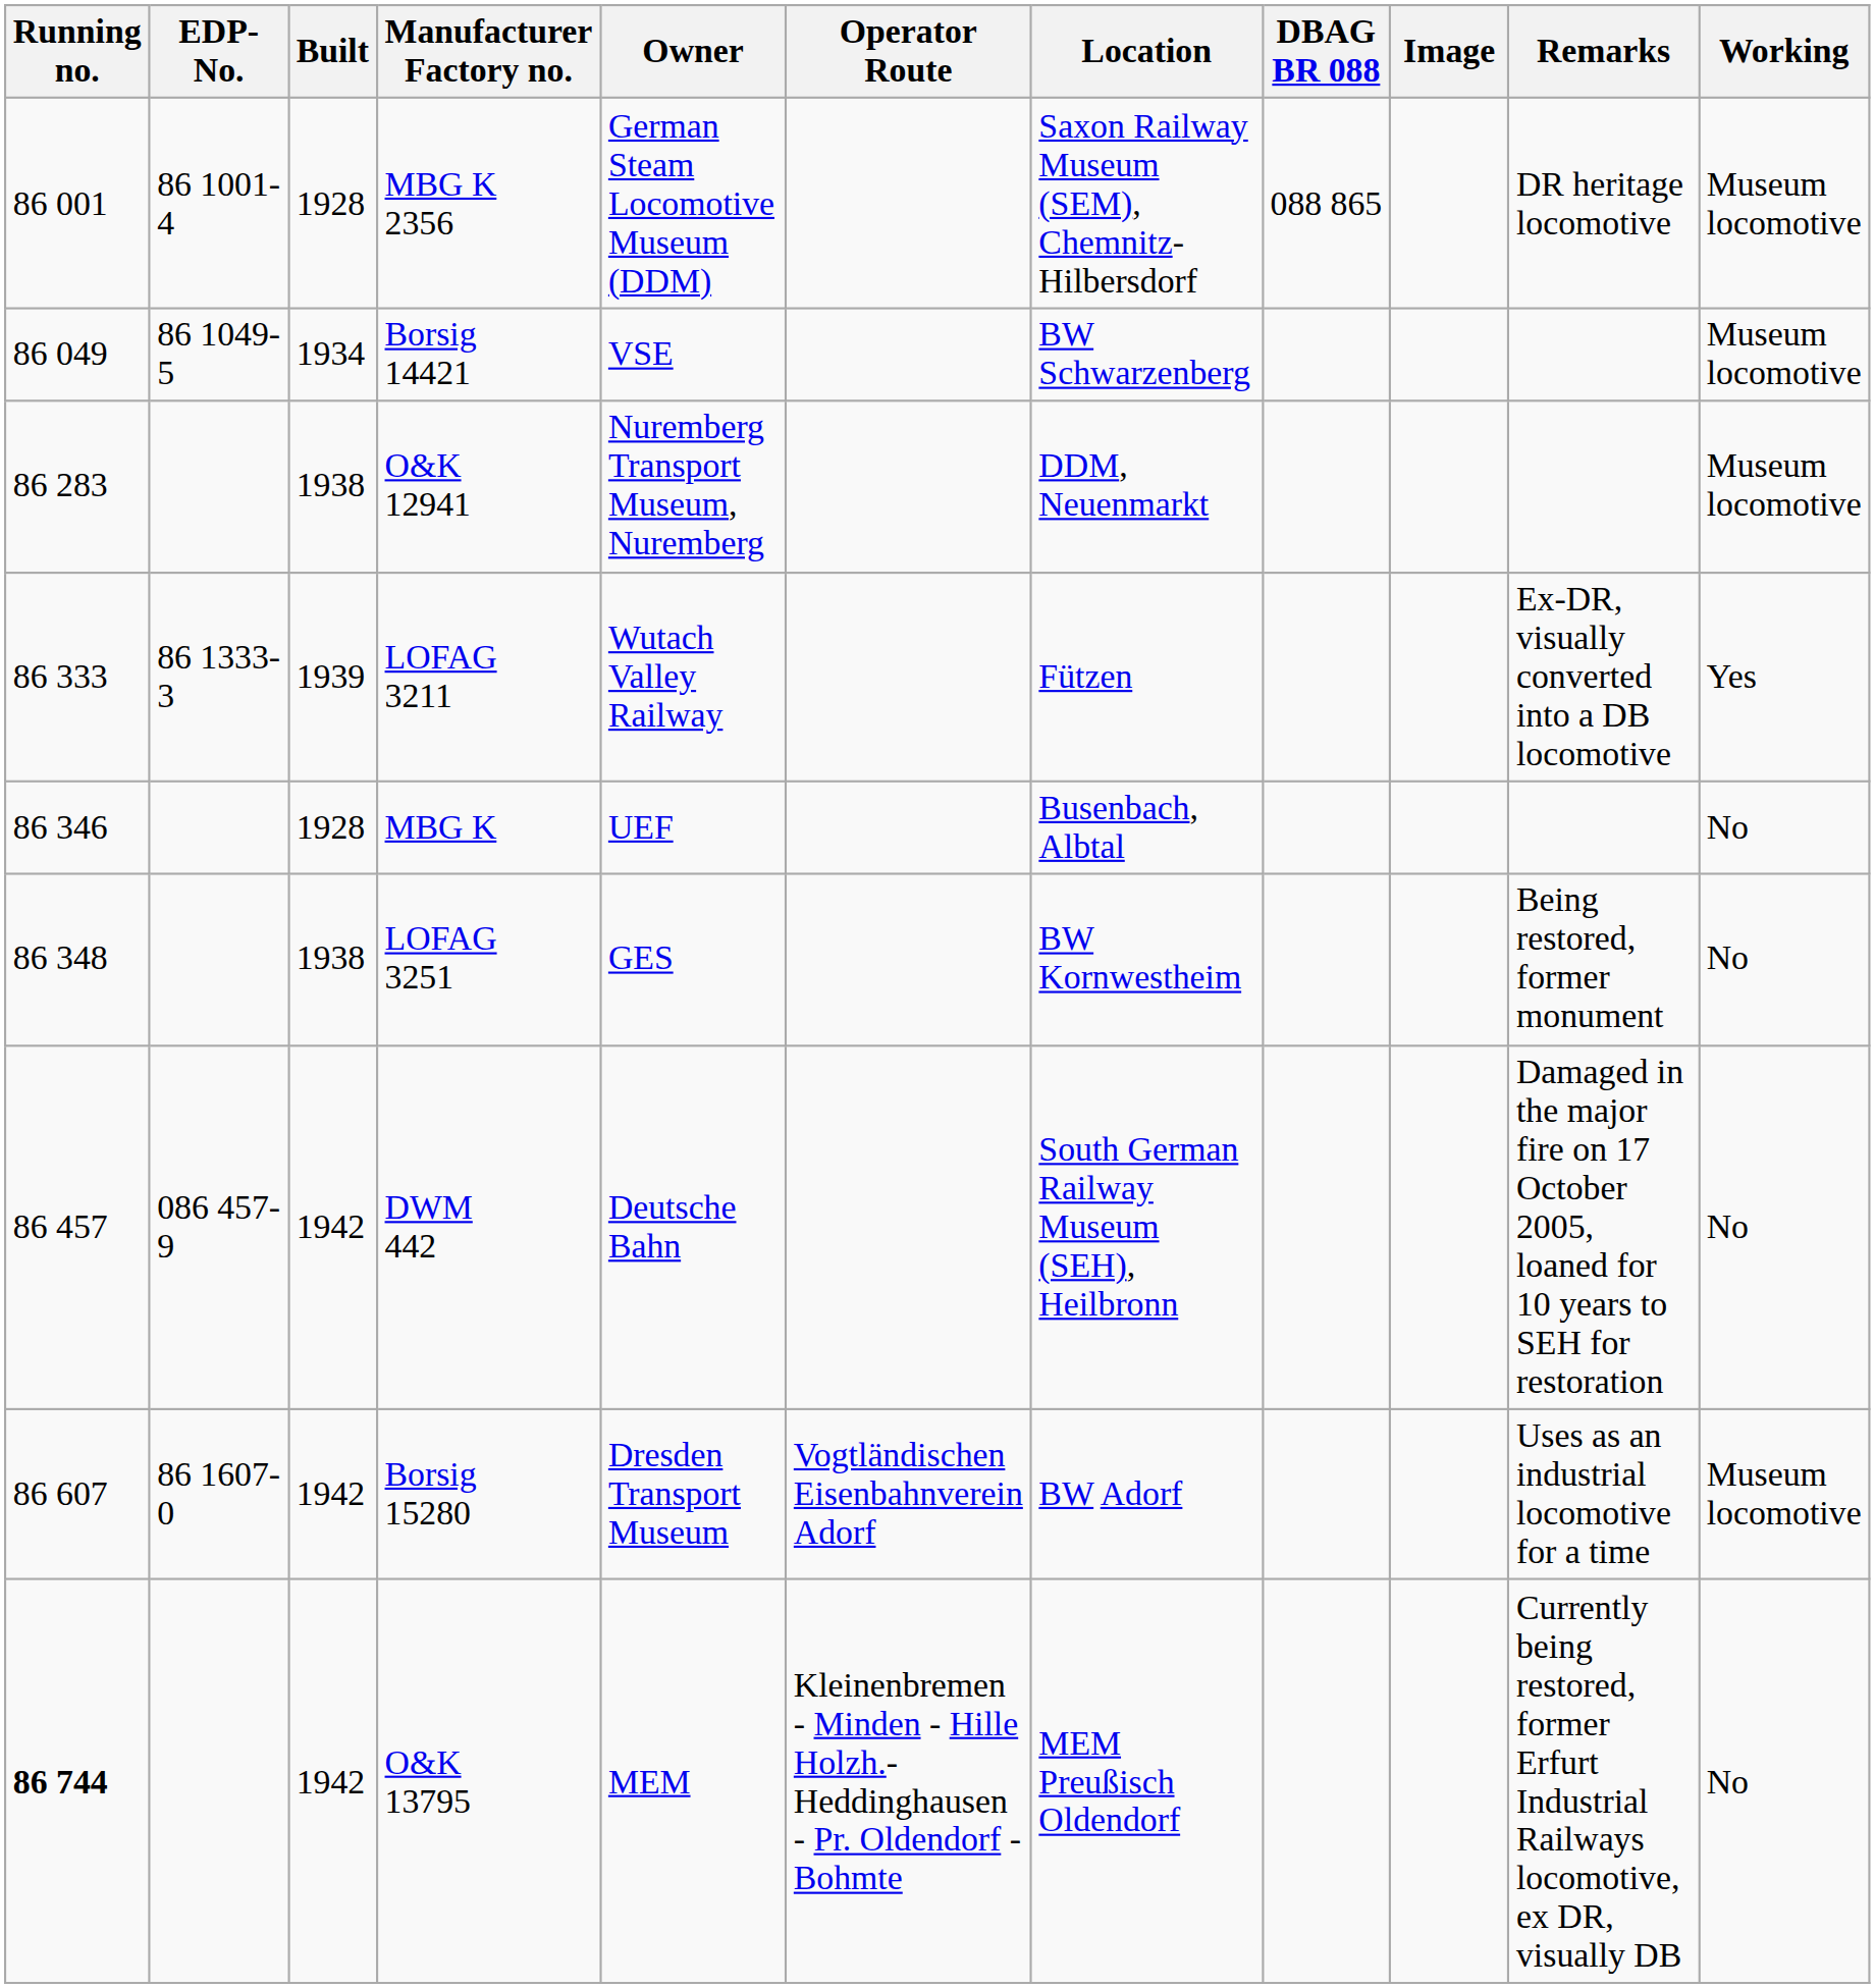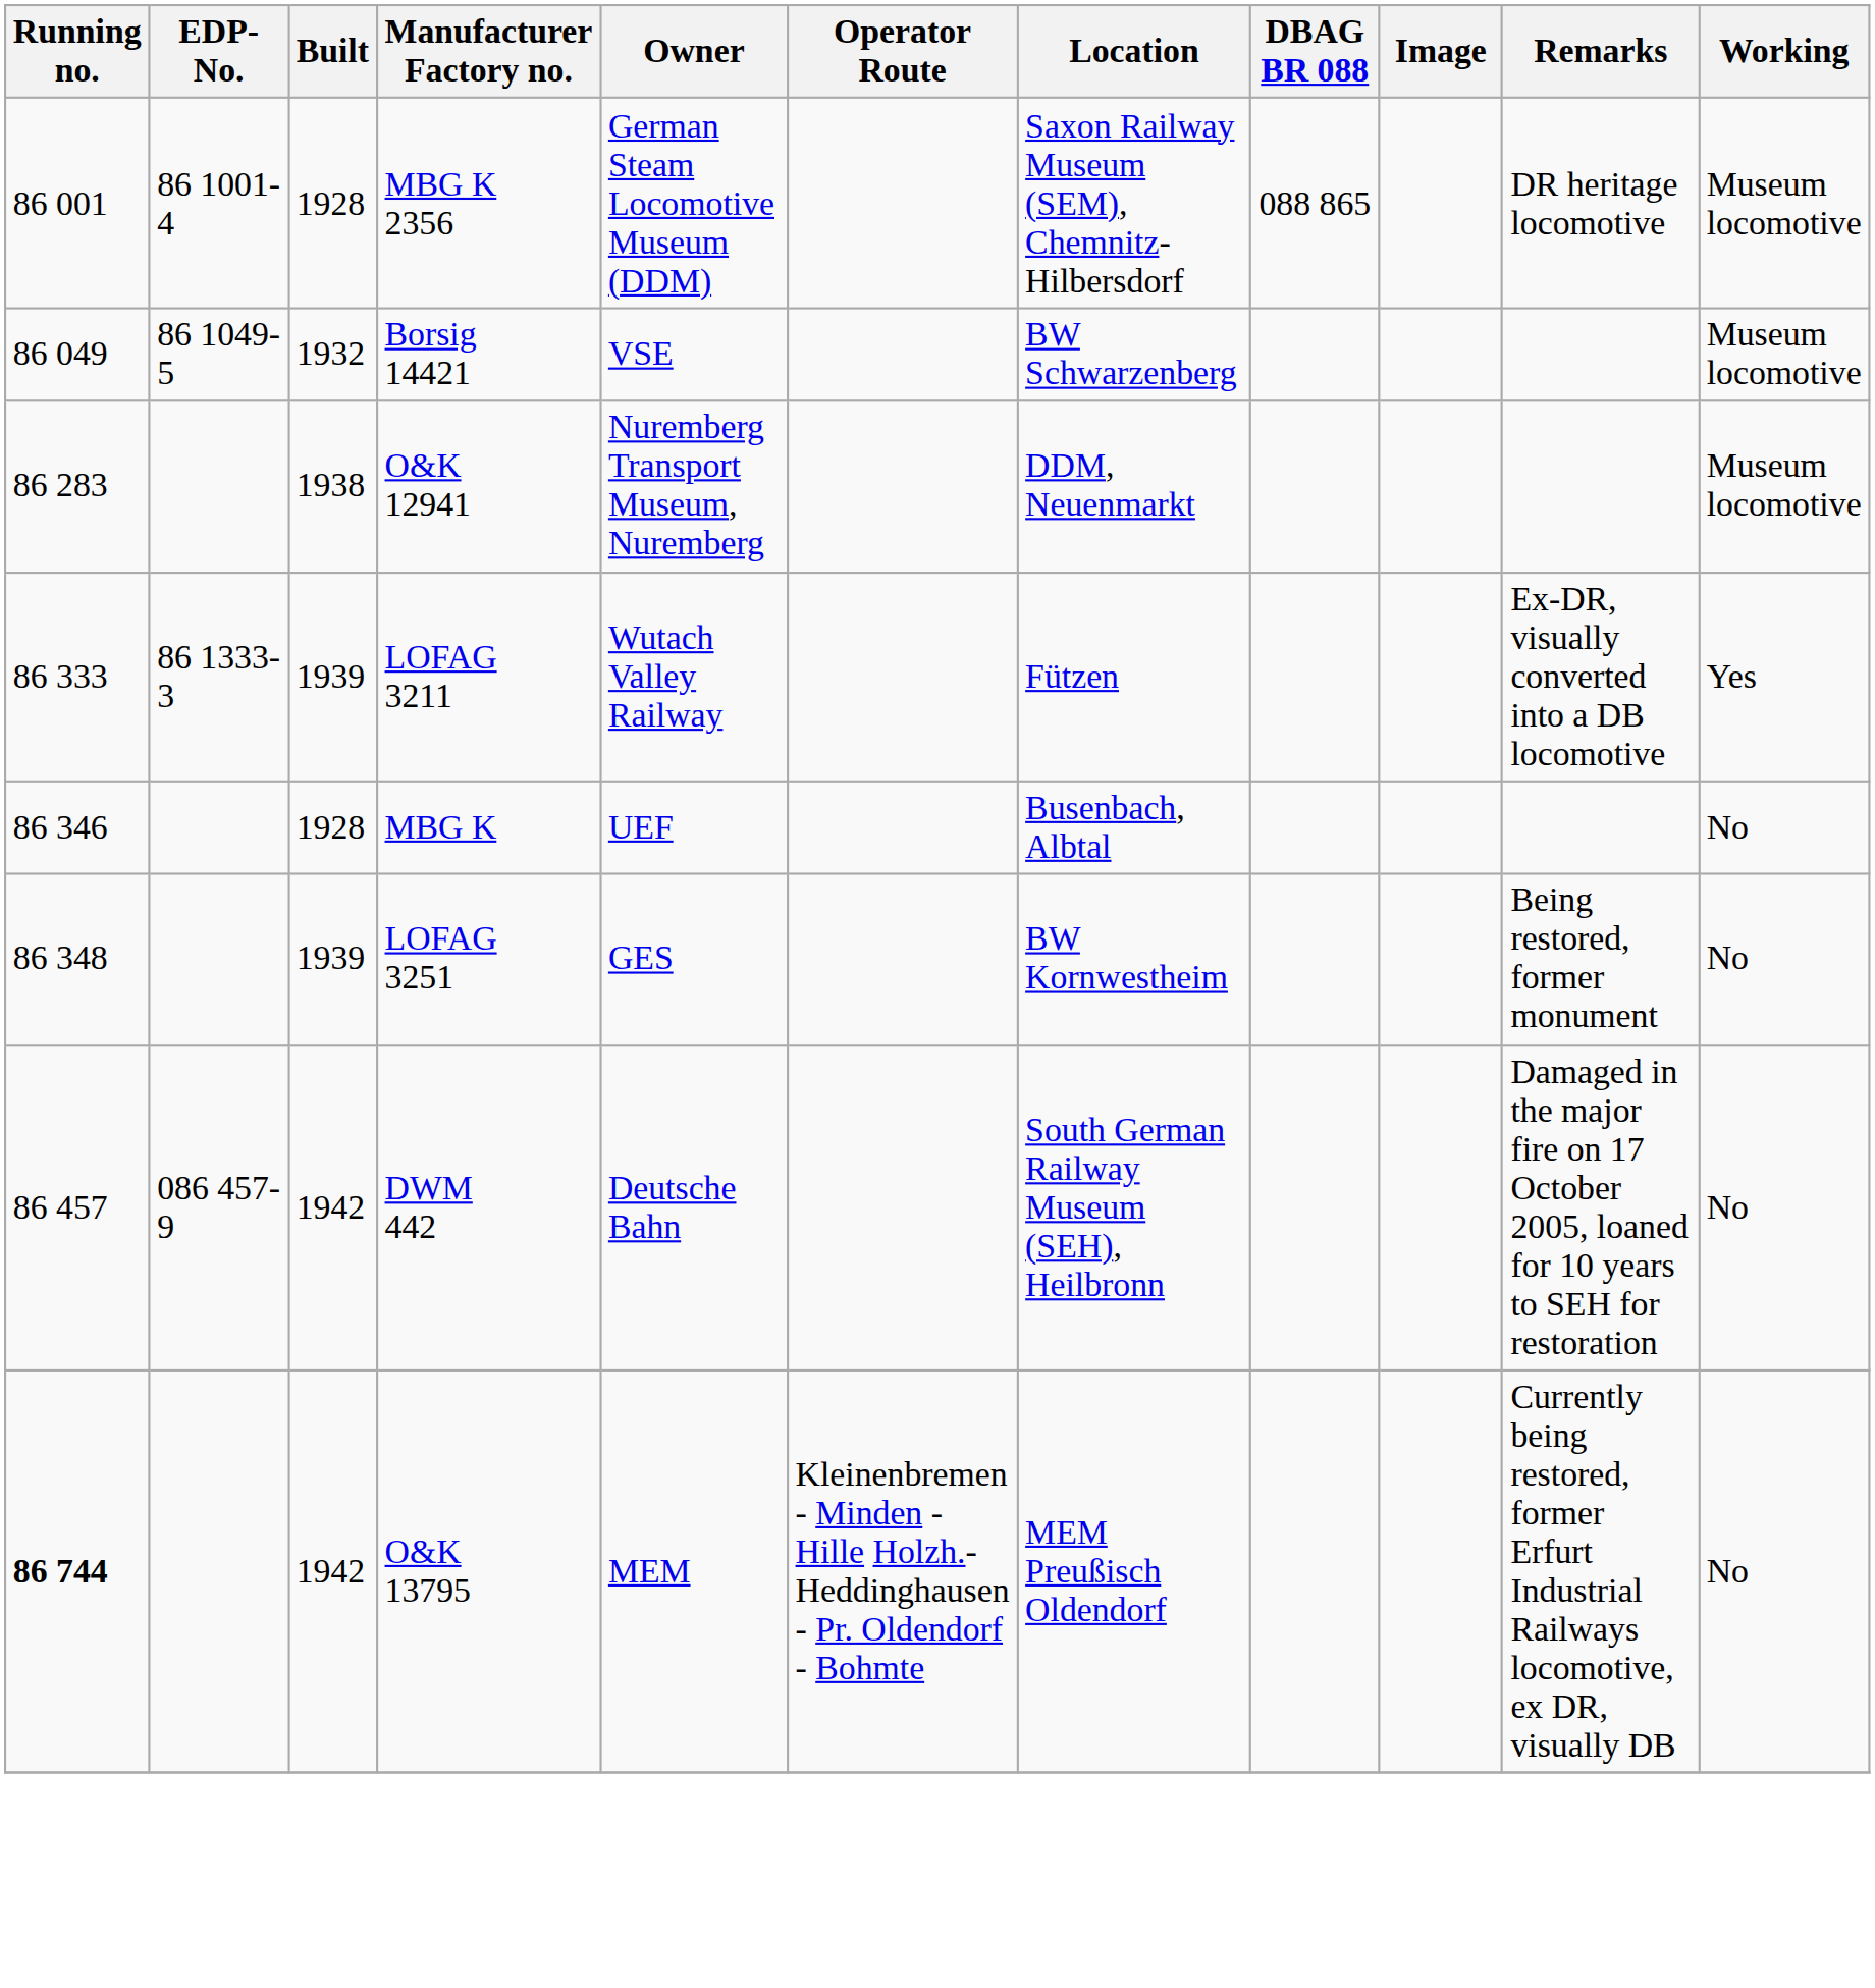Borsig 14421 | Built: 1934 -> 1932
LOFAG 3251 | Built: 1938 -> 1939
- row: 86 607 | 86 1607-0 | 1942 | Borsig 15280 | Dresden Transport Museum | Vogtländischen Eisenbahnverein Adorf | BW Adorf | Uses as an industrial locomotive for a time | Museum locomotive
